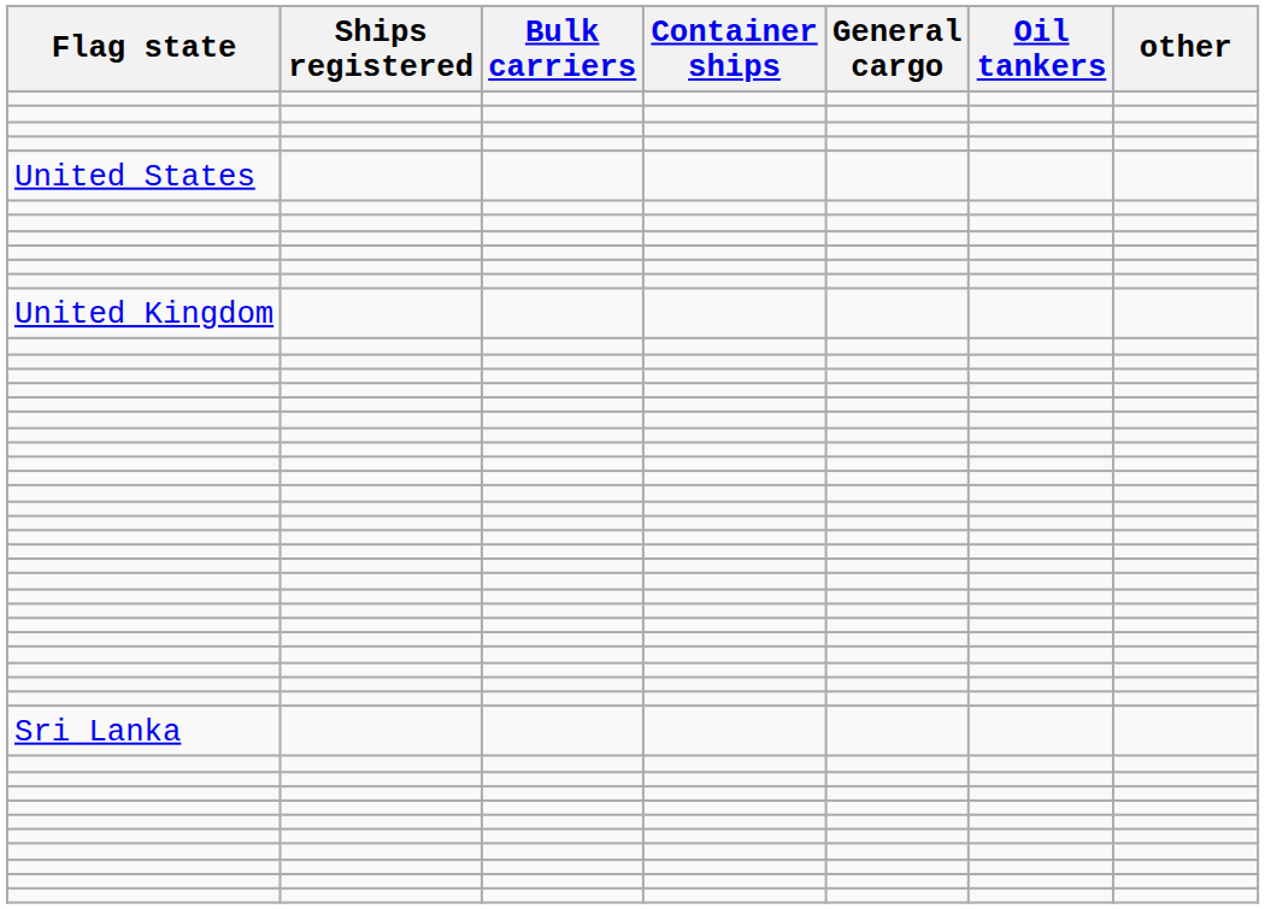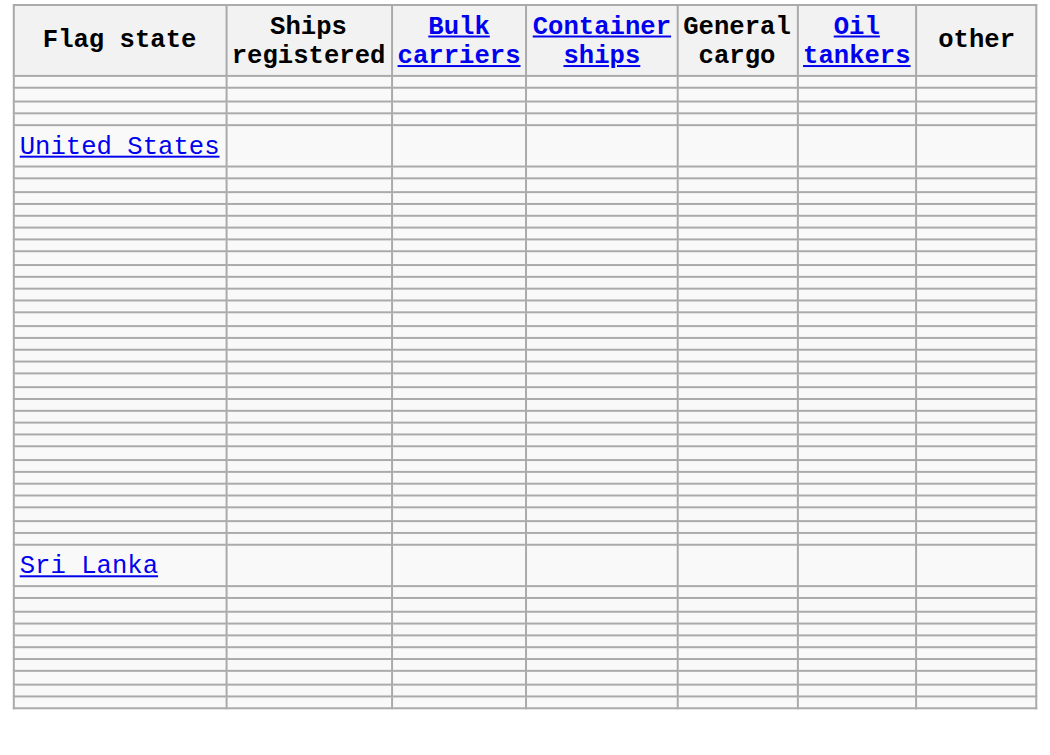- row: United Kingdom
